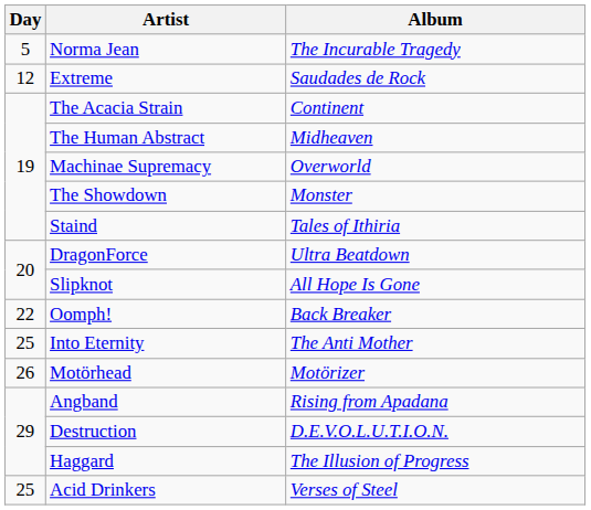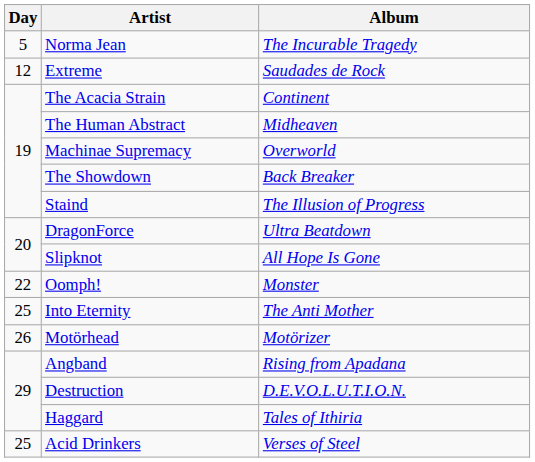The Showdown | Album: Monster -> Back Breaker
Staind | Album: Tales of Ithiria -> The Illusion of Progress
Oomph! | Album: Back Breaker -> Monster
Haggard | Album: The Illusion of Progress -> Tales of Ithiria
